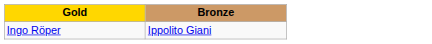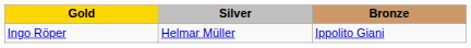+ column: Silver | Helmar Müller
